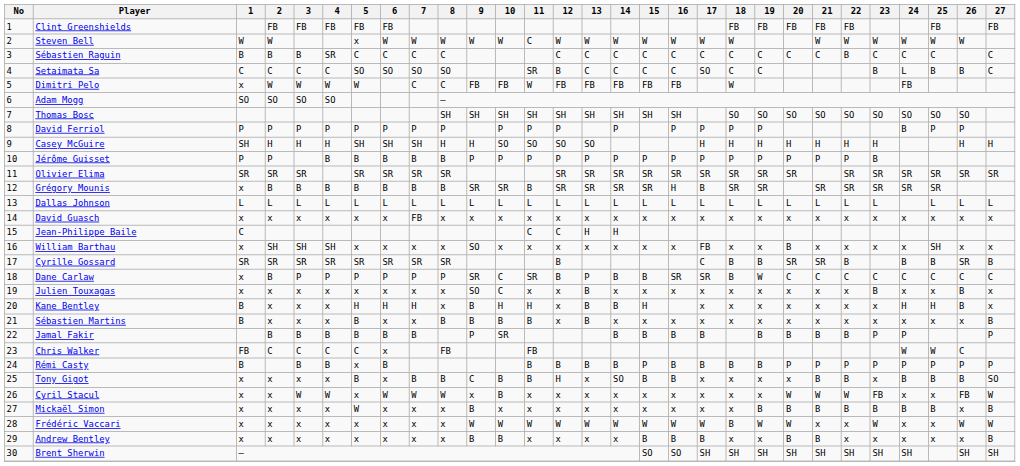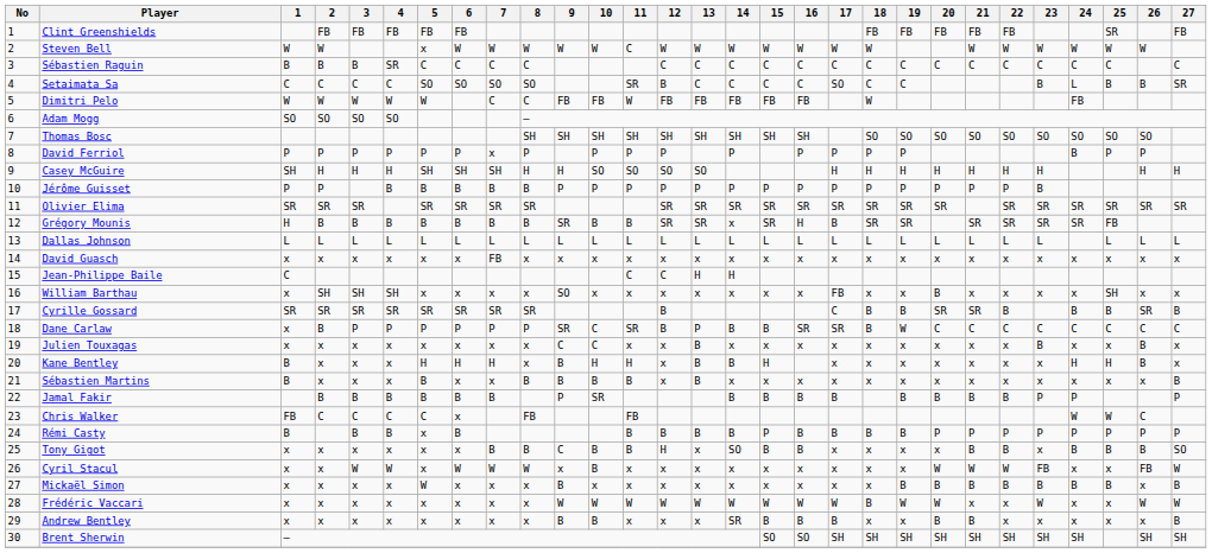Clint Greenshields | 25: FB -> SR
Sébastien Raguin | 22: B -> C
Setaimata Sa | 27: C -> SR
Dimitri Pelo | 1: x -> W
David Ferriol | 7: P -> x
Grégory Mounis | 1: x -> H
Grégory Mounis | 10: SR -> B
Grégory Mounis | 14: SR -> x
Grégory Mounis | 25: SR -> FB
Julien Touxagas | 9: SO -> C
Tony Gigot | 5: B -> x
Andrew Bentley | 14: x -> SR
